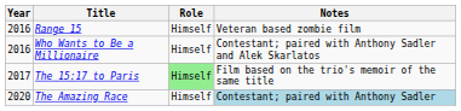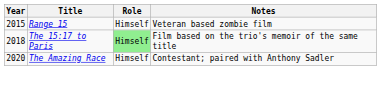Range 15 | Year: 2016 -> 2015
- row: 2016 | Who Wants to Be a Millionaire | Himself | Contestant; paired with Anthony Sadler and Alek Skarlatos
The 15:17 to Paris | Year: 2017 -> 2018
The Amazing Race | Notes: lightblue background -> no background
